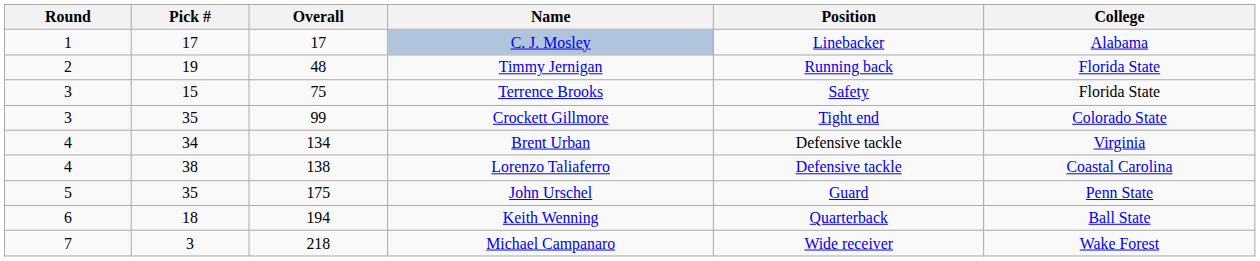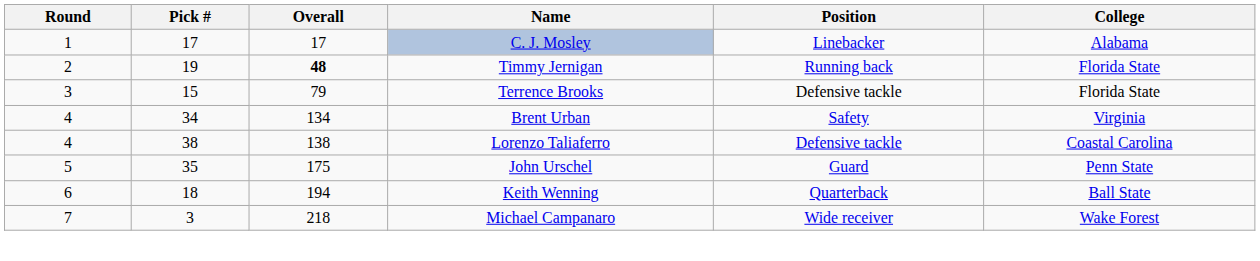Timmy Jernigan | Overall: normal -> bold
Terrence Brooks | Overall: 75 -> 79
Terrence Brooks | Position: Safety -> Defensive tackle
- row: 3 | 35 | 99 | Crockett Gillmore | Tight end | Colorado State
Brent Urban | Position: Defensive tackle -> Safety
